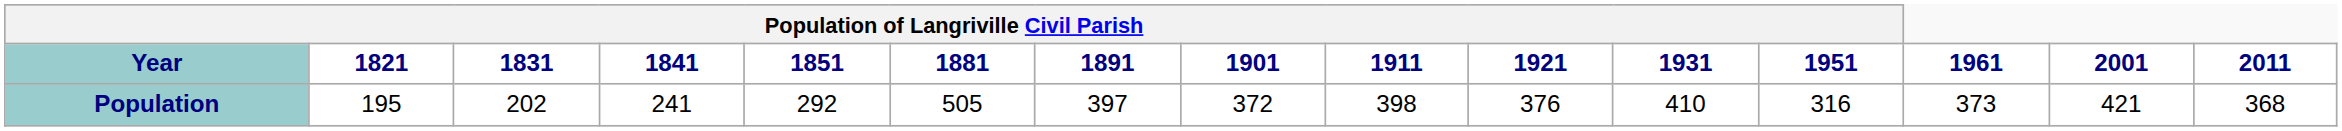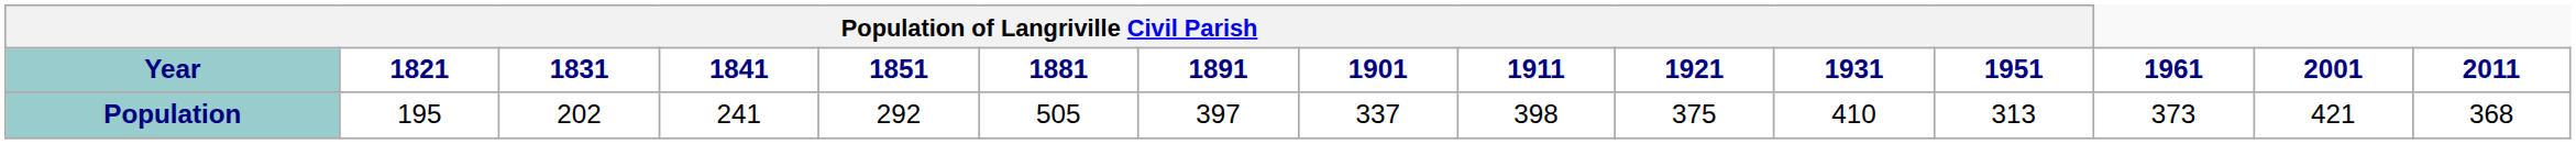Population | Population of Langriville Civil Parish / 1901: 372 -> 337
Population | Population of Langriville Civil Parish / 1921: 376 -> 375
Population | Population of Langriville Civil Parish / 1951: 316 -> 313
